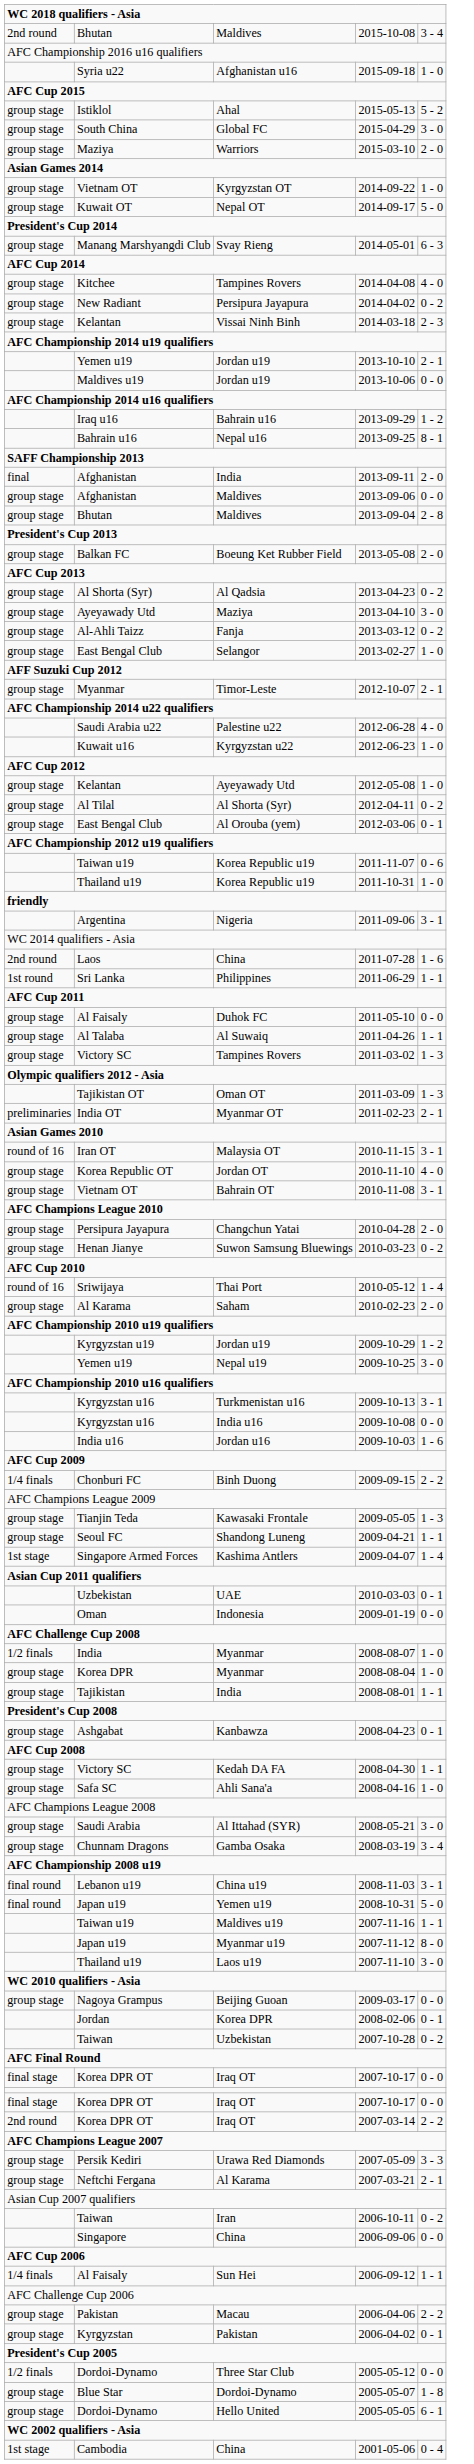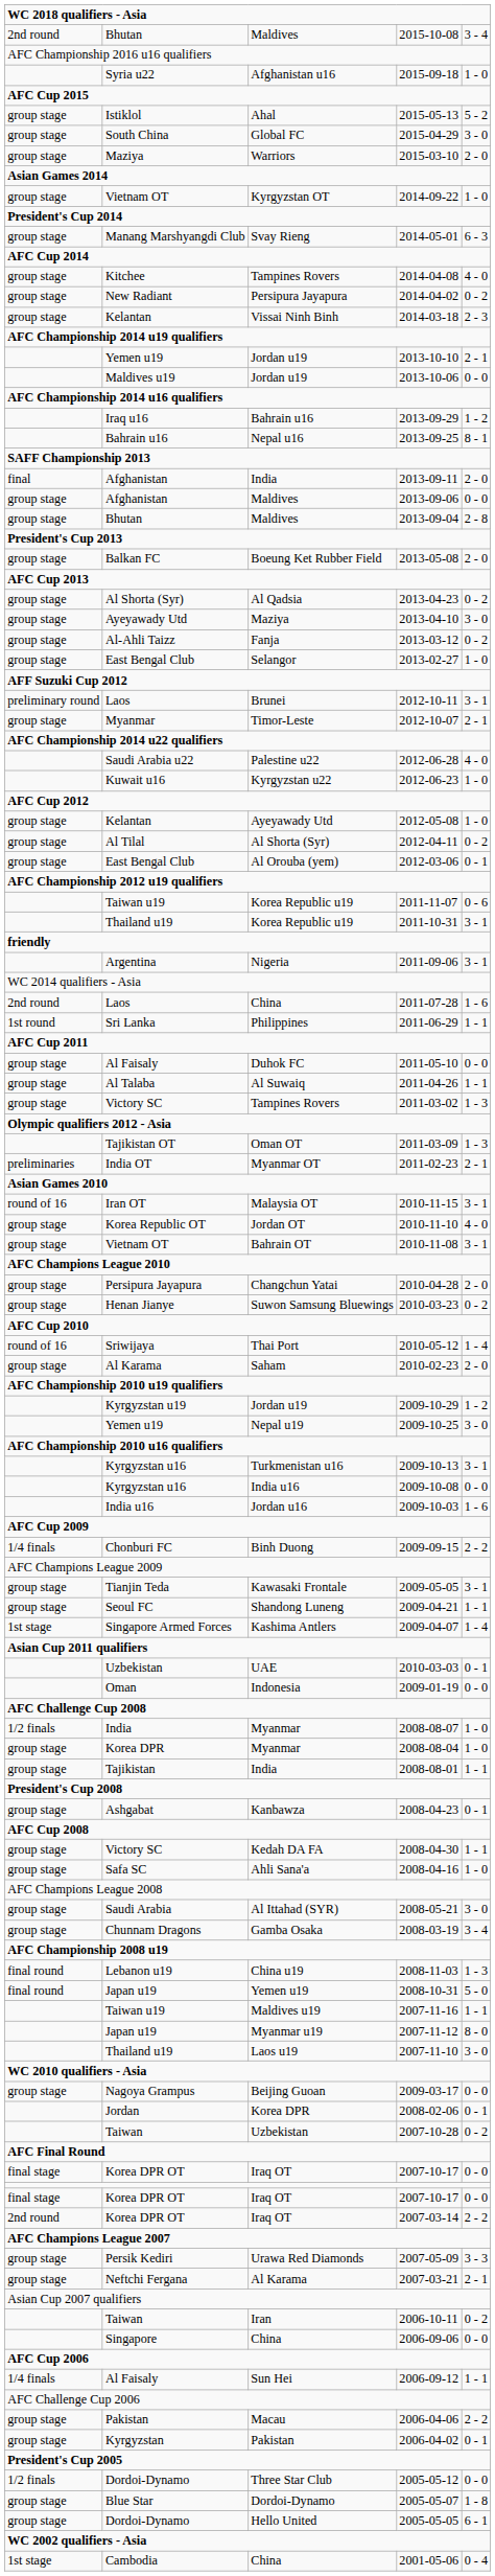- row: group stage | Kuwait OT | Nepal OT | 2014-09-17 | 5 - 0
+ row: preliminary round | Laos | Brunei | 2012-10-11 | 3 - 1
Korea Republic u19 / 2011-10-31 | column 5: 1 - 0 -> 3 - 1
Kawasaki Frontale | column 5: 1 - 3 -> 3 - 1
China u19 | column 5: 3 - 1 -> 1 - 3
